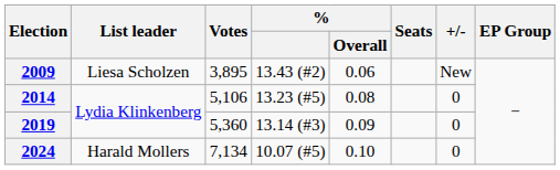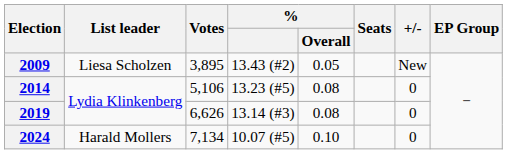2009 | % / Overall: 0.06 -> 0.05
2019 | Votes: 5,360 -> 6,626
2019 | % / Overall: 0.09 -> 0.08
